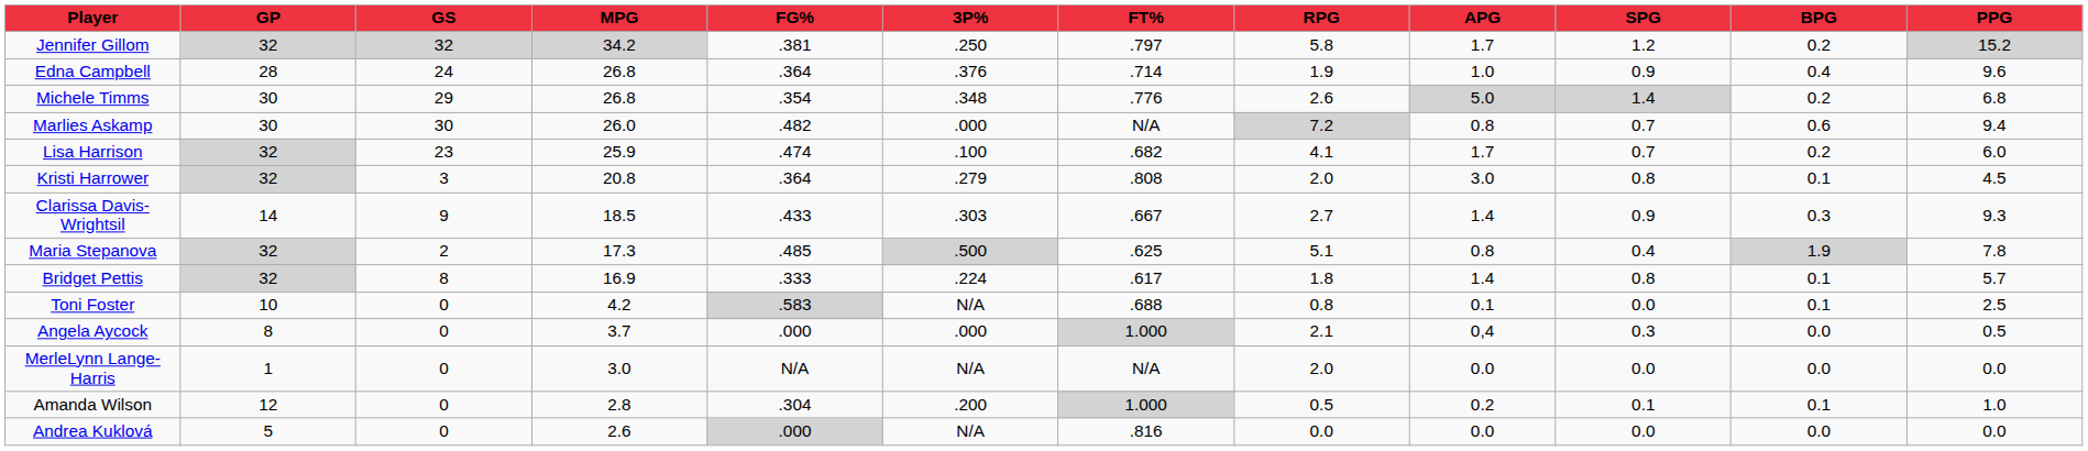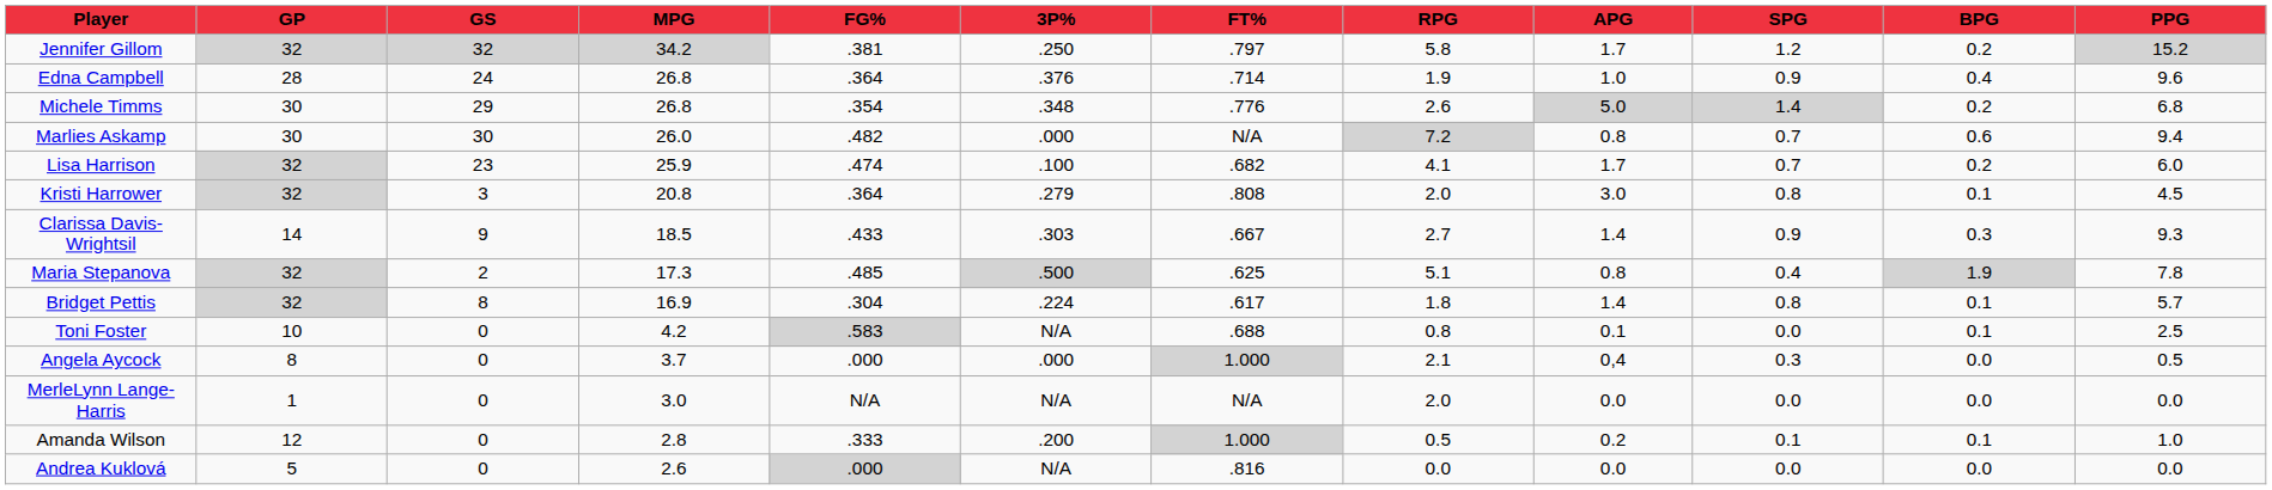Bridget Pettis | FG%: .333 -> .304
Amanda Wilson | FG%: .304 -> .333
